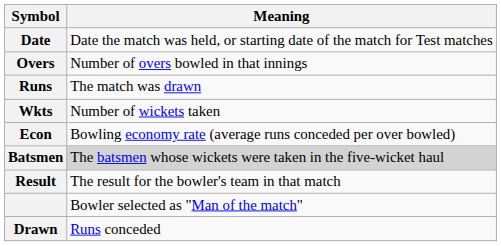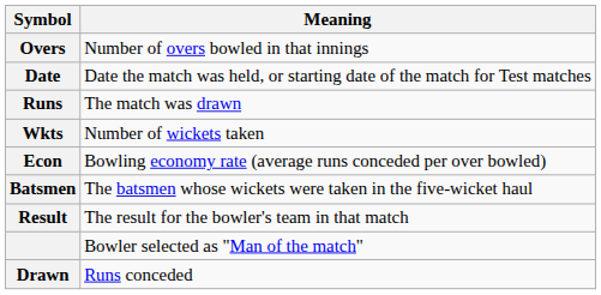rows swapped: Date <-> Overs
Batsmen | Meaning: lightgrey background -> no background
